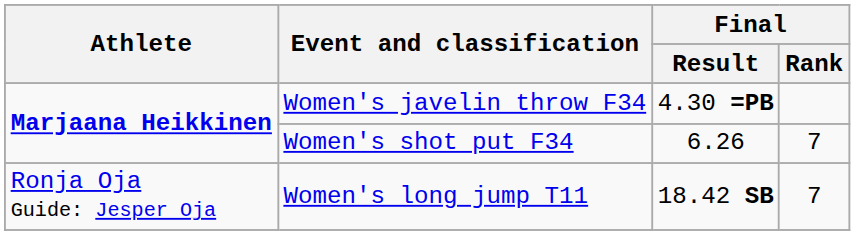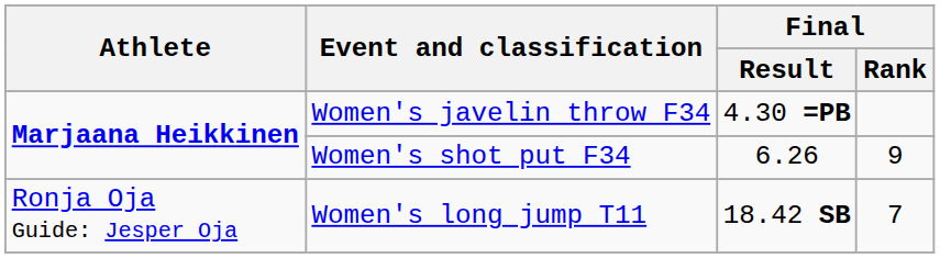Women's shot put F34 | Final / Rank: 7 -> 9
